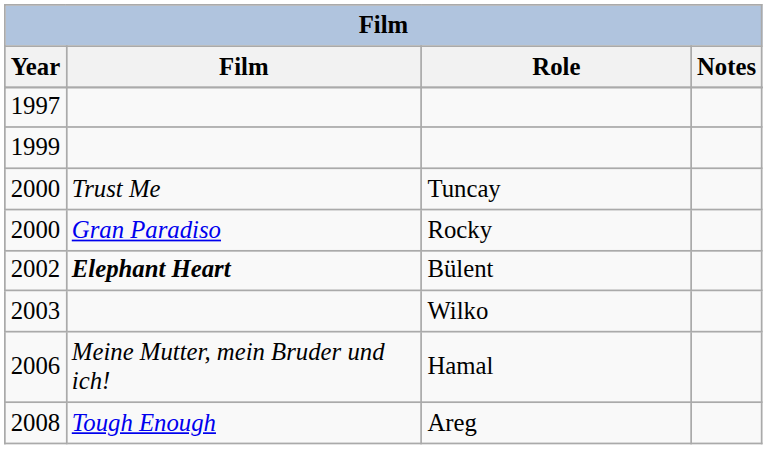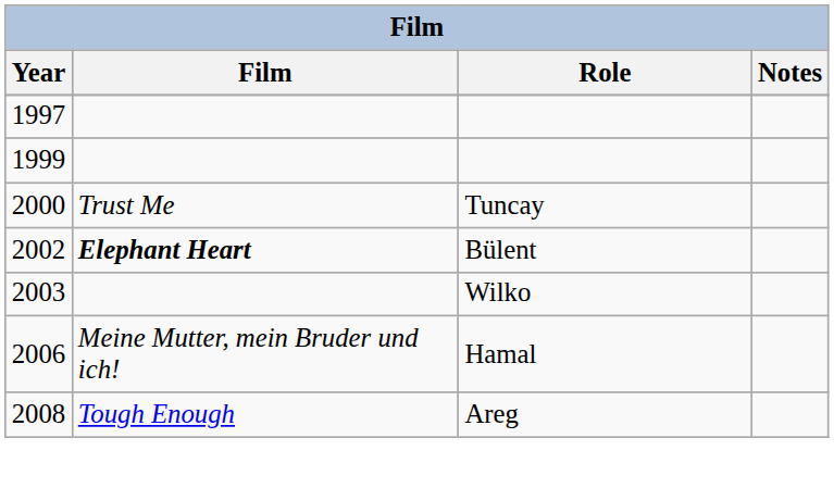- row: 2000 | Gran Paradiso | Rocky
